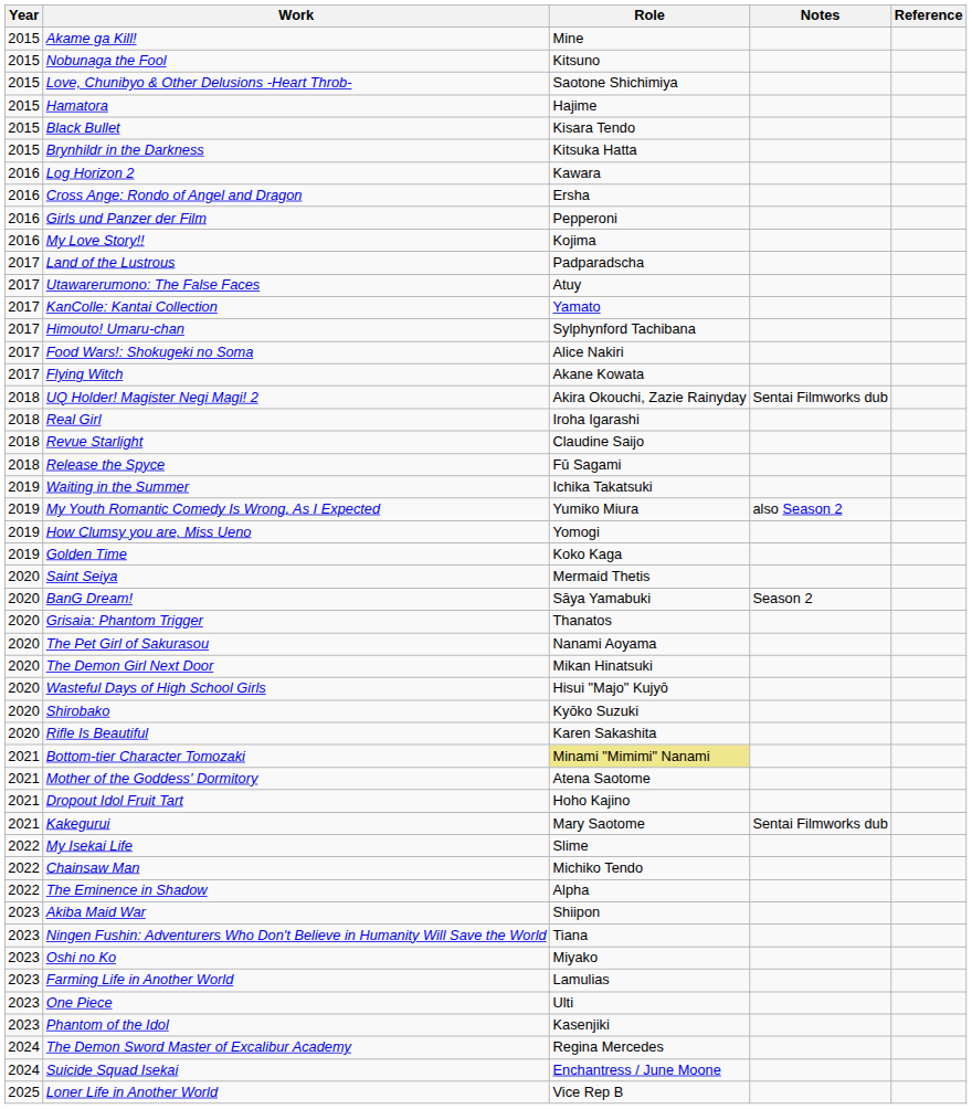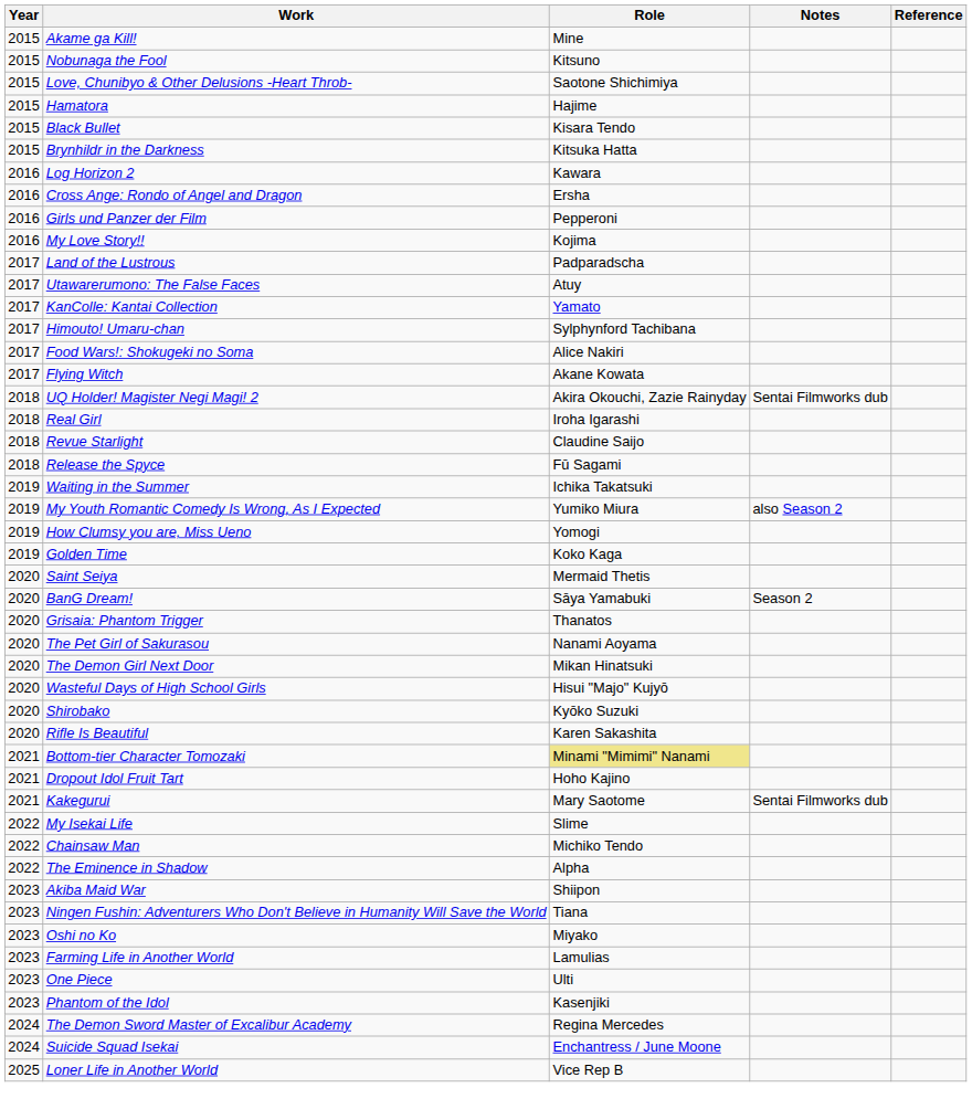- row: 2021 | Mother of the Goddess' Dormitory | Atena Saotome
